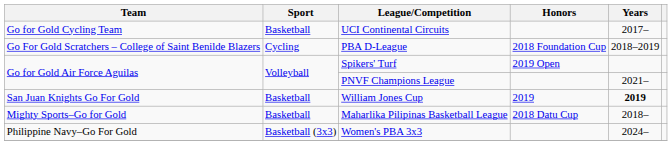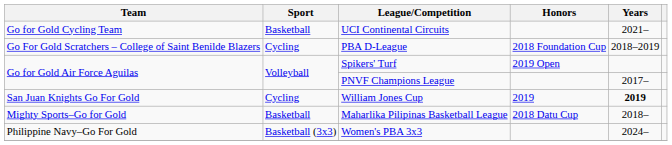UCI Continental Circuits | Years: 2017– -> 2021–
PNVF Champions League | Years: 2021– -> 2017–
William Jones Cup | Sport: Basketball -> Cycling
